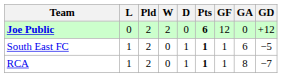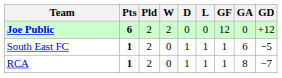columns swapped: Pts <-> L
